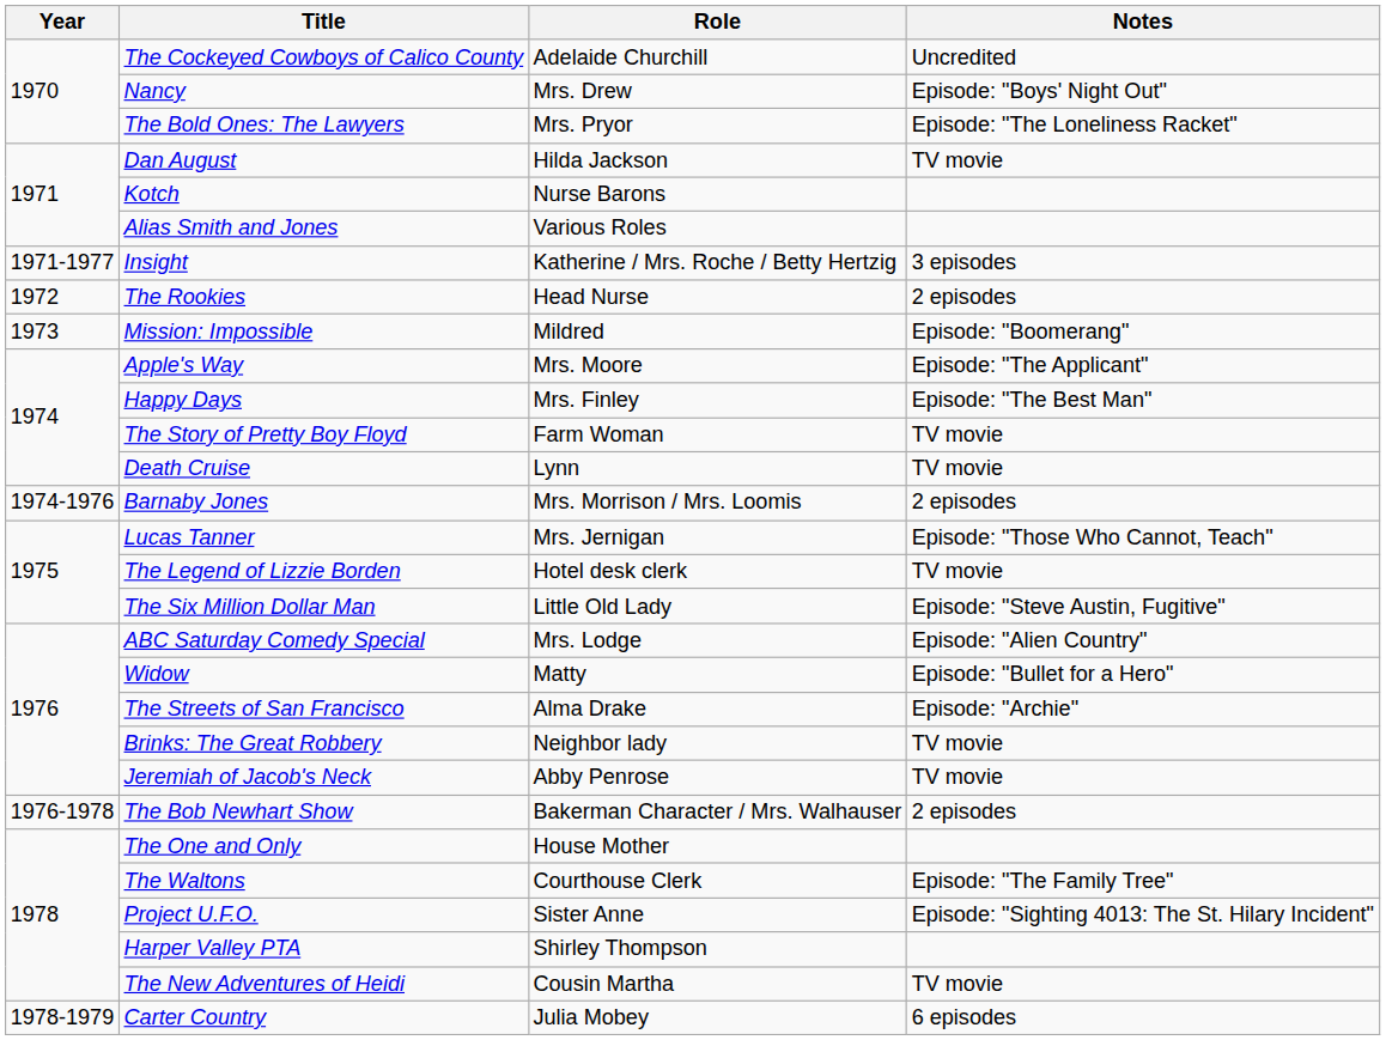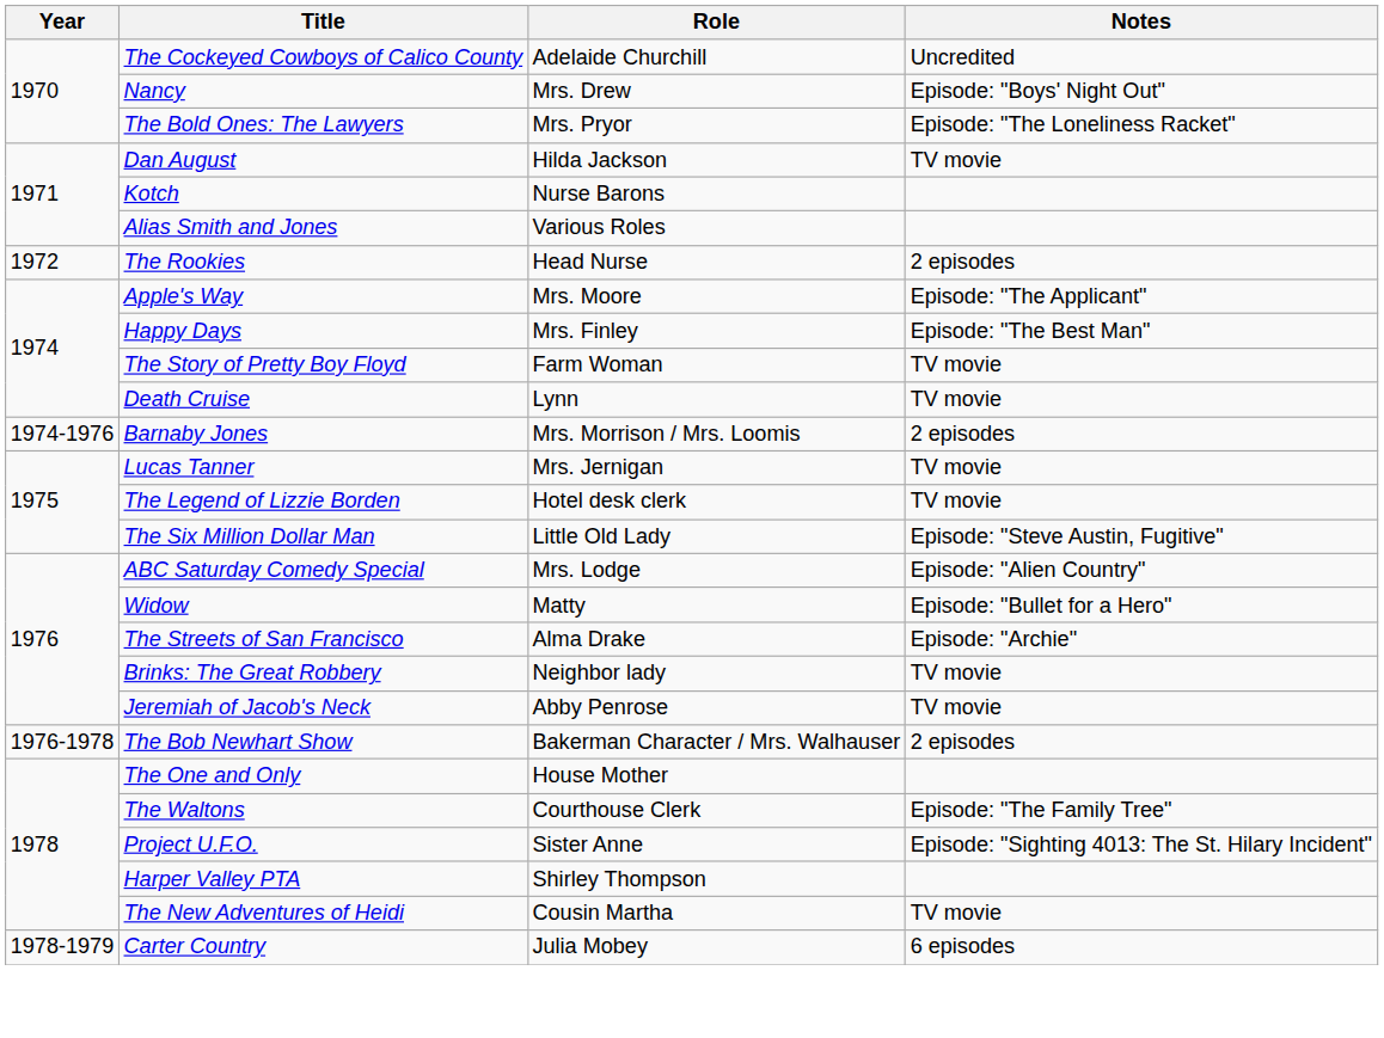- row: 1971-1977 | Insight | Katherine / Mrs. Roche / Betty Hertzig | 3 episodes
- row: 1973 | Mission: Impossible | Mildred | Episode: "Boomerang"
Lucas Tanner | Notes: Episode: "Those Who Cannot, Teach" -> TV movie
